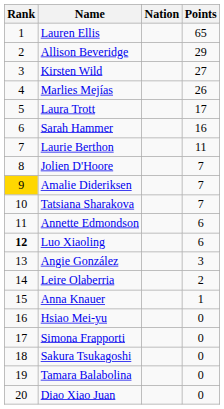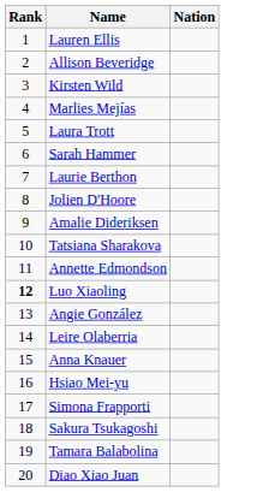- column: Points | 65 | 29 | 27 | 26 | 17 | 16 | 11 | 7 | 7 | 7 | 6 | 6 | 3 | 2 | 1 | 0 | 0 | 0 | 0 | 0
Amalie Dideriksen | Rank: gold background -> no background
